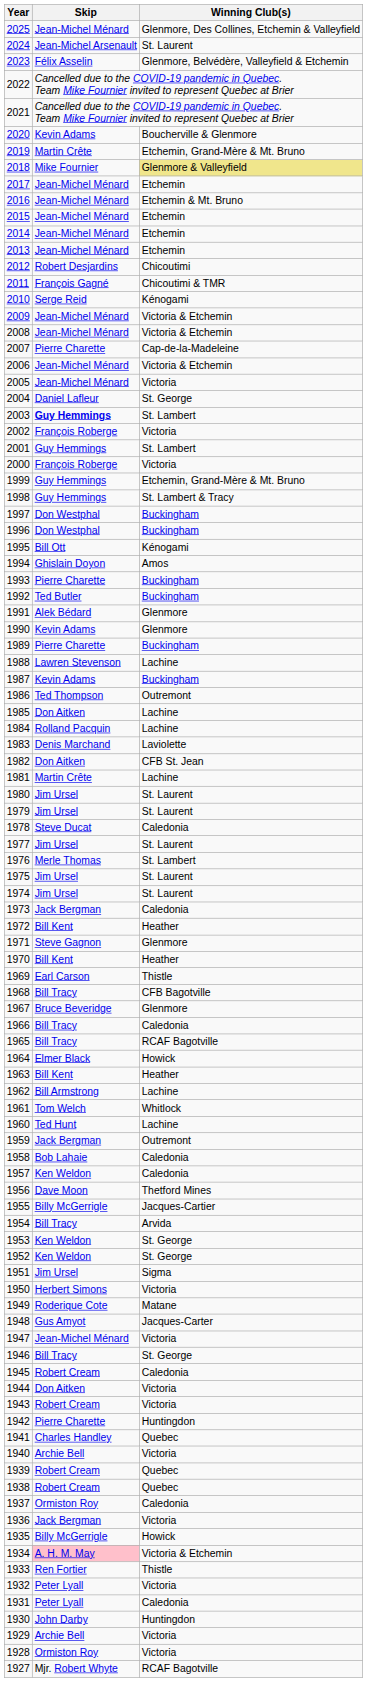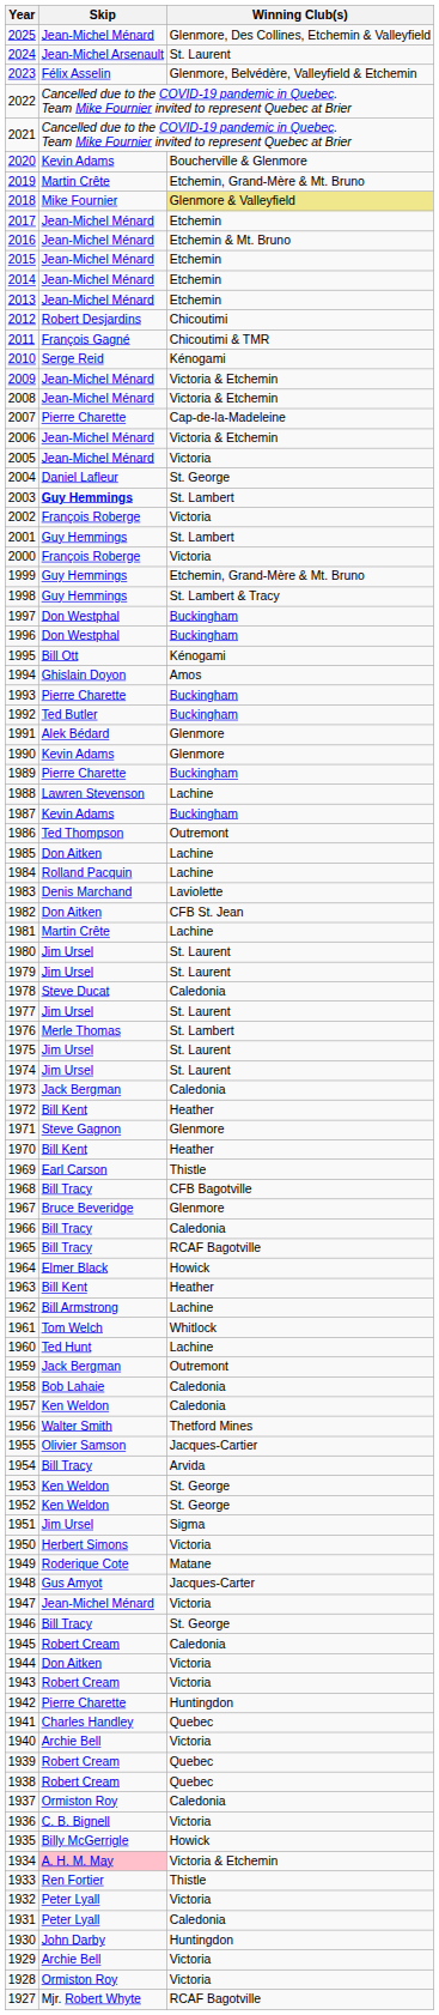1956 | Skip: Dave Moon -> Walter Smith
1955 | Skip: Billy McGerrigle -> Olivier Samson
1936 | Skip: Jack Bergman -> C. B. Bignell
